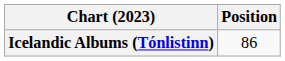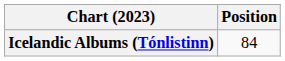Icelandic Albums (Tónlistinn) | Position: 86 -> 84
